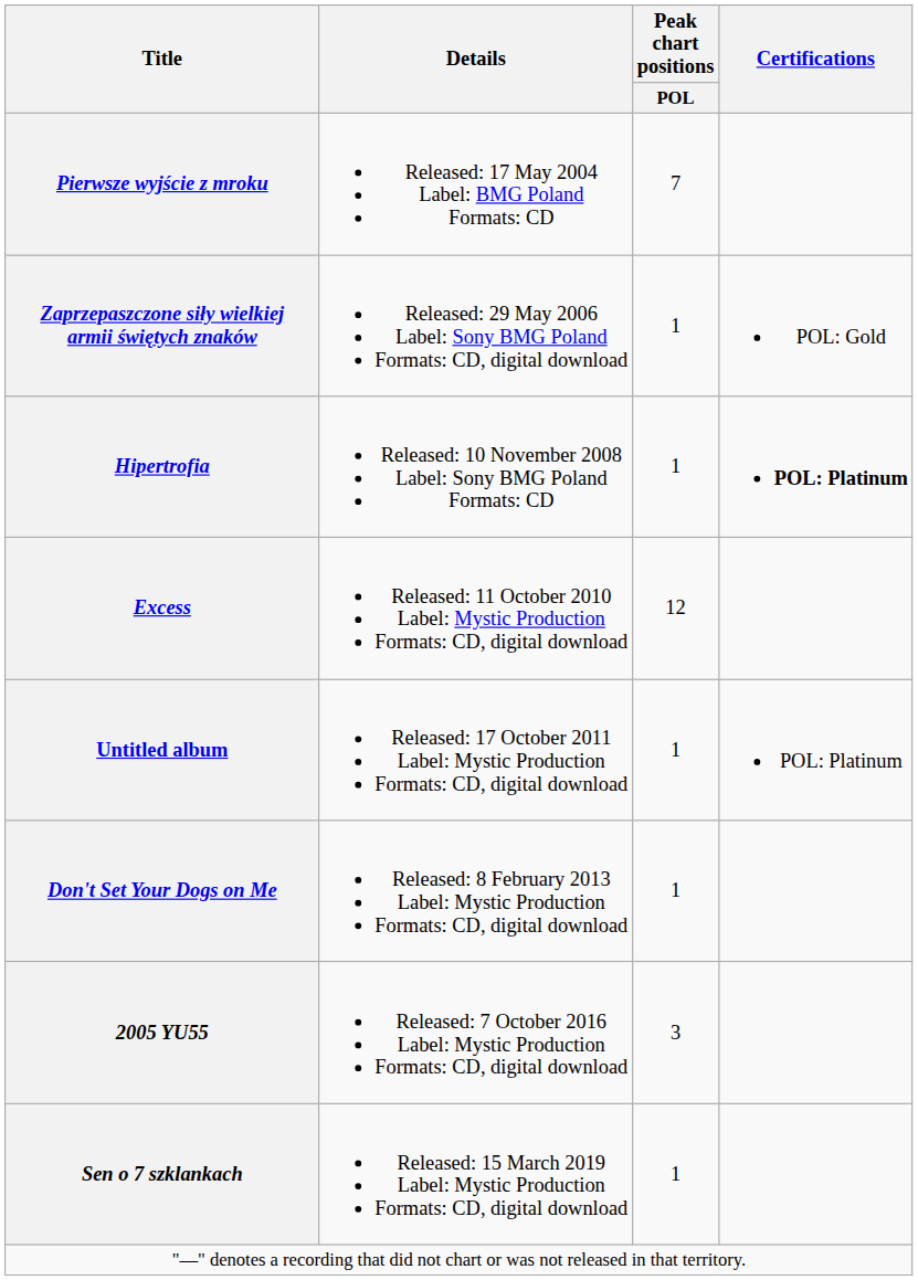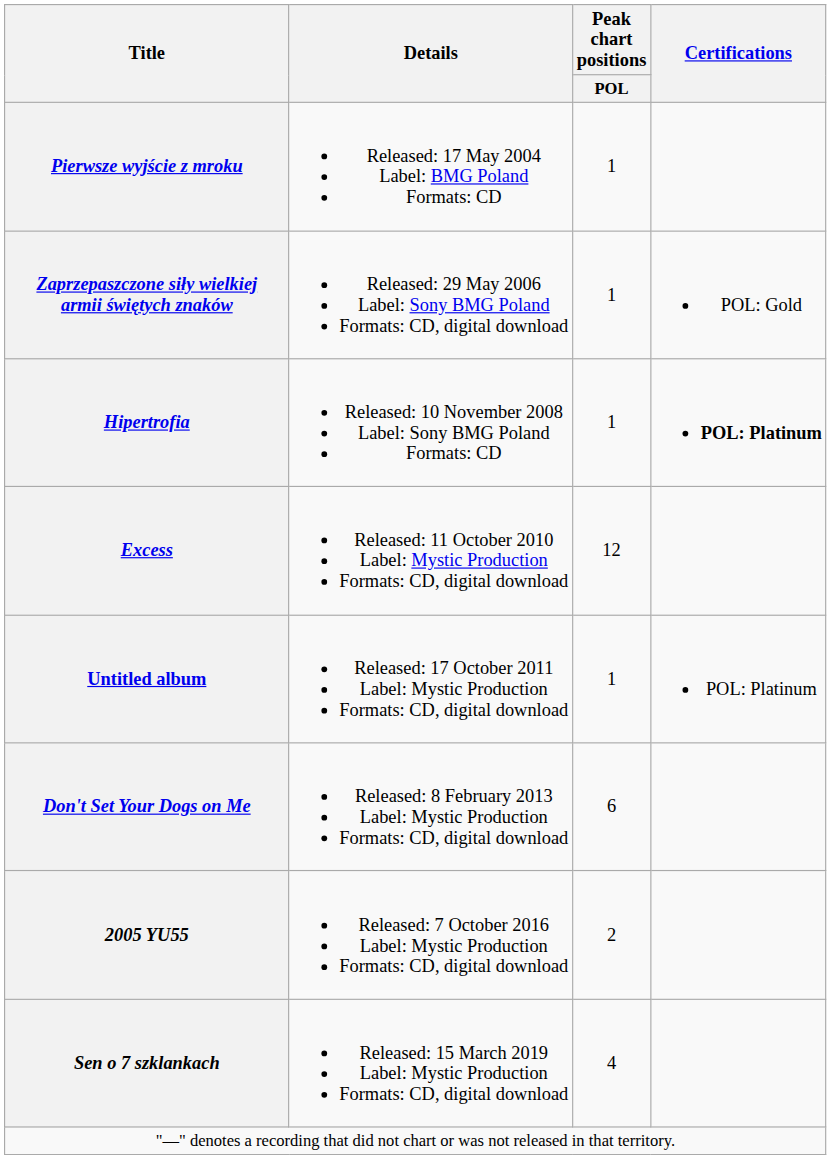Pierwsze wyjście z mroku | Peak chart positions / POL: 7 -> 1
Don't Set Your Dogs on Me | Peak chart positions / POL: 1 -> 6
2005 YU55 | Peak chart positions / POL: 3 -> 2
Sen o 7 szklankach | Peak chart positions / POL: 1 -> 4
